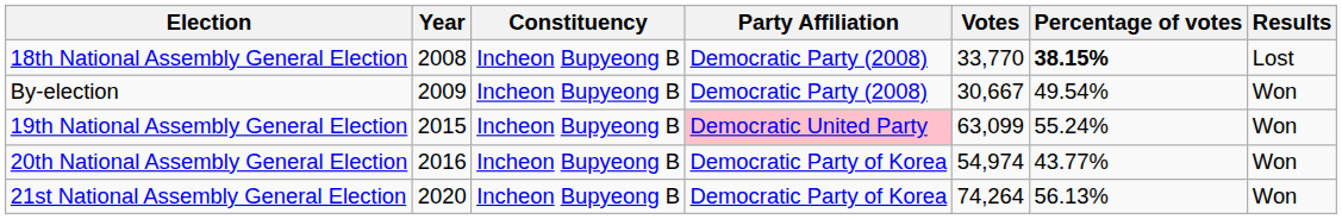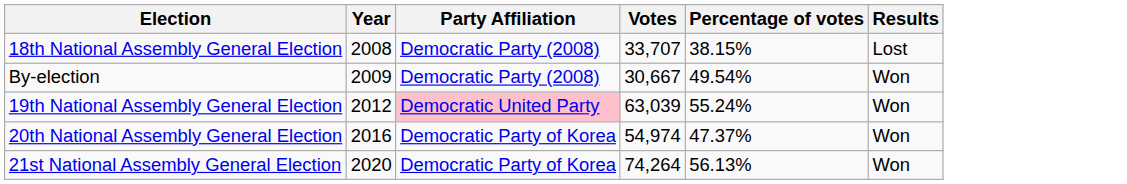- column: Constituency | Incheon Bupyeong B | Incheon Bupyeong B | Incheon Bupyeong B | Incheon Bupyeong B | Incheon Bupyeong B
18th National Assembly General Election | Votes: 33,770 -> 33,707
18th National Assembly General Election | Percentage of votes: bold -> normal
19th National Assembly General Election | Year: 2015 -> 2012
19th National Assembly General Election | Votes: 63,099 -> 63,039
20th National Assembly General Election | Percentage of votes: 43.77% -> 47.37%
